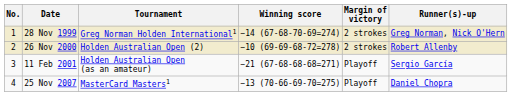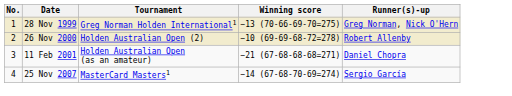- column: Margin of victory | 2 strokes | 2 strokes | Playoff | Playoff
28 Nov 1999 | Winning score: −14 (67-68-70-69=274) -> −13 (70-66-69-70=275)
11 Feb 2001 | Runner(s)-up: Sergio García -> Daniel Chopra
25 Nov 2007 | Winning score: −13 (70-66-69-70=275) -> −14 (67-68-70-69=274)
25 Nov 2007 | Runner(s)-up: Daniel Chopra -> Sergio García
